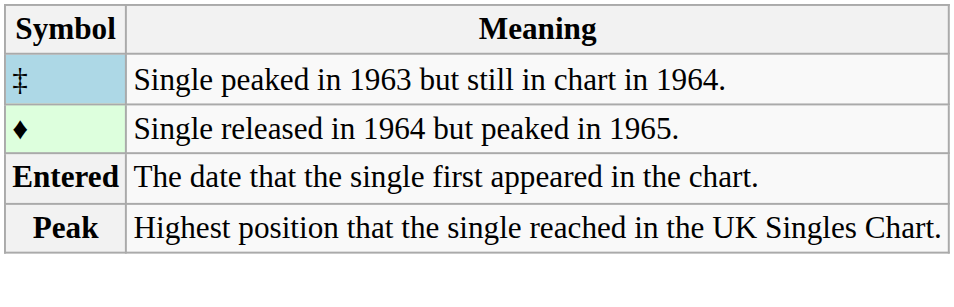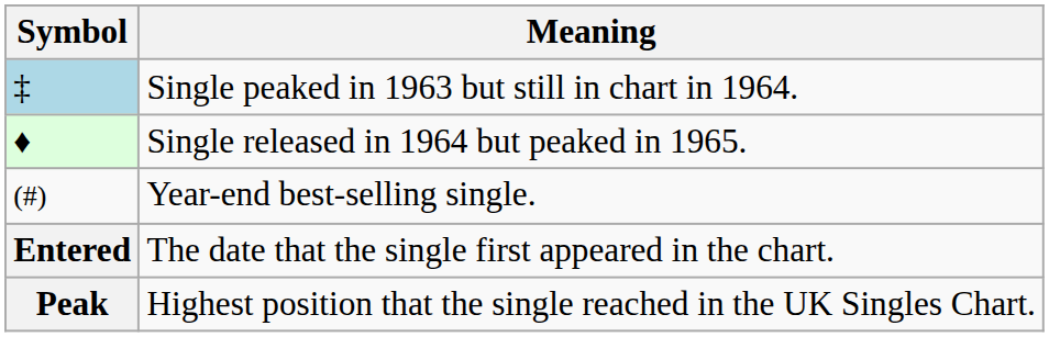+ row: (#) | Year-end best-selling single.
